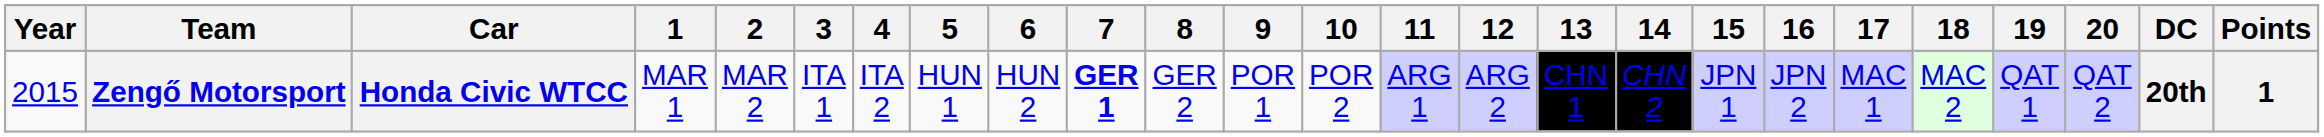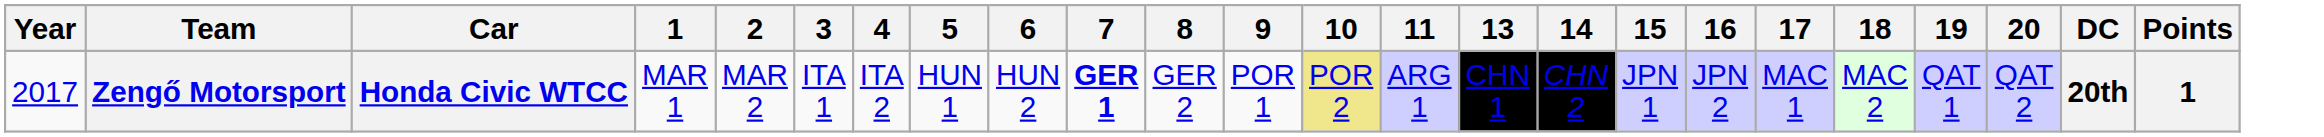- column: 12 | ARG 2
Zengő Motorsport | Year: 2015 -> 2017
Zengő Motorsport | 10: no background -> khaki background
